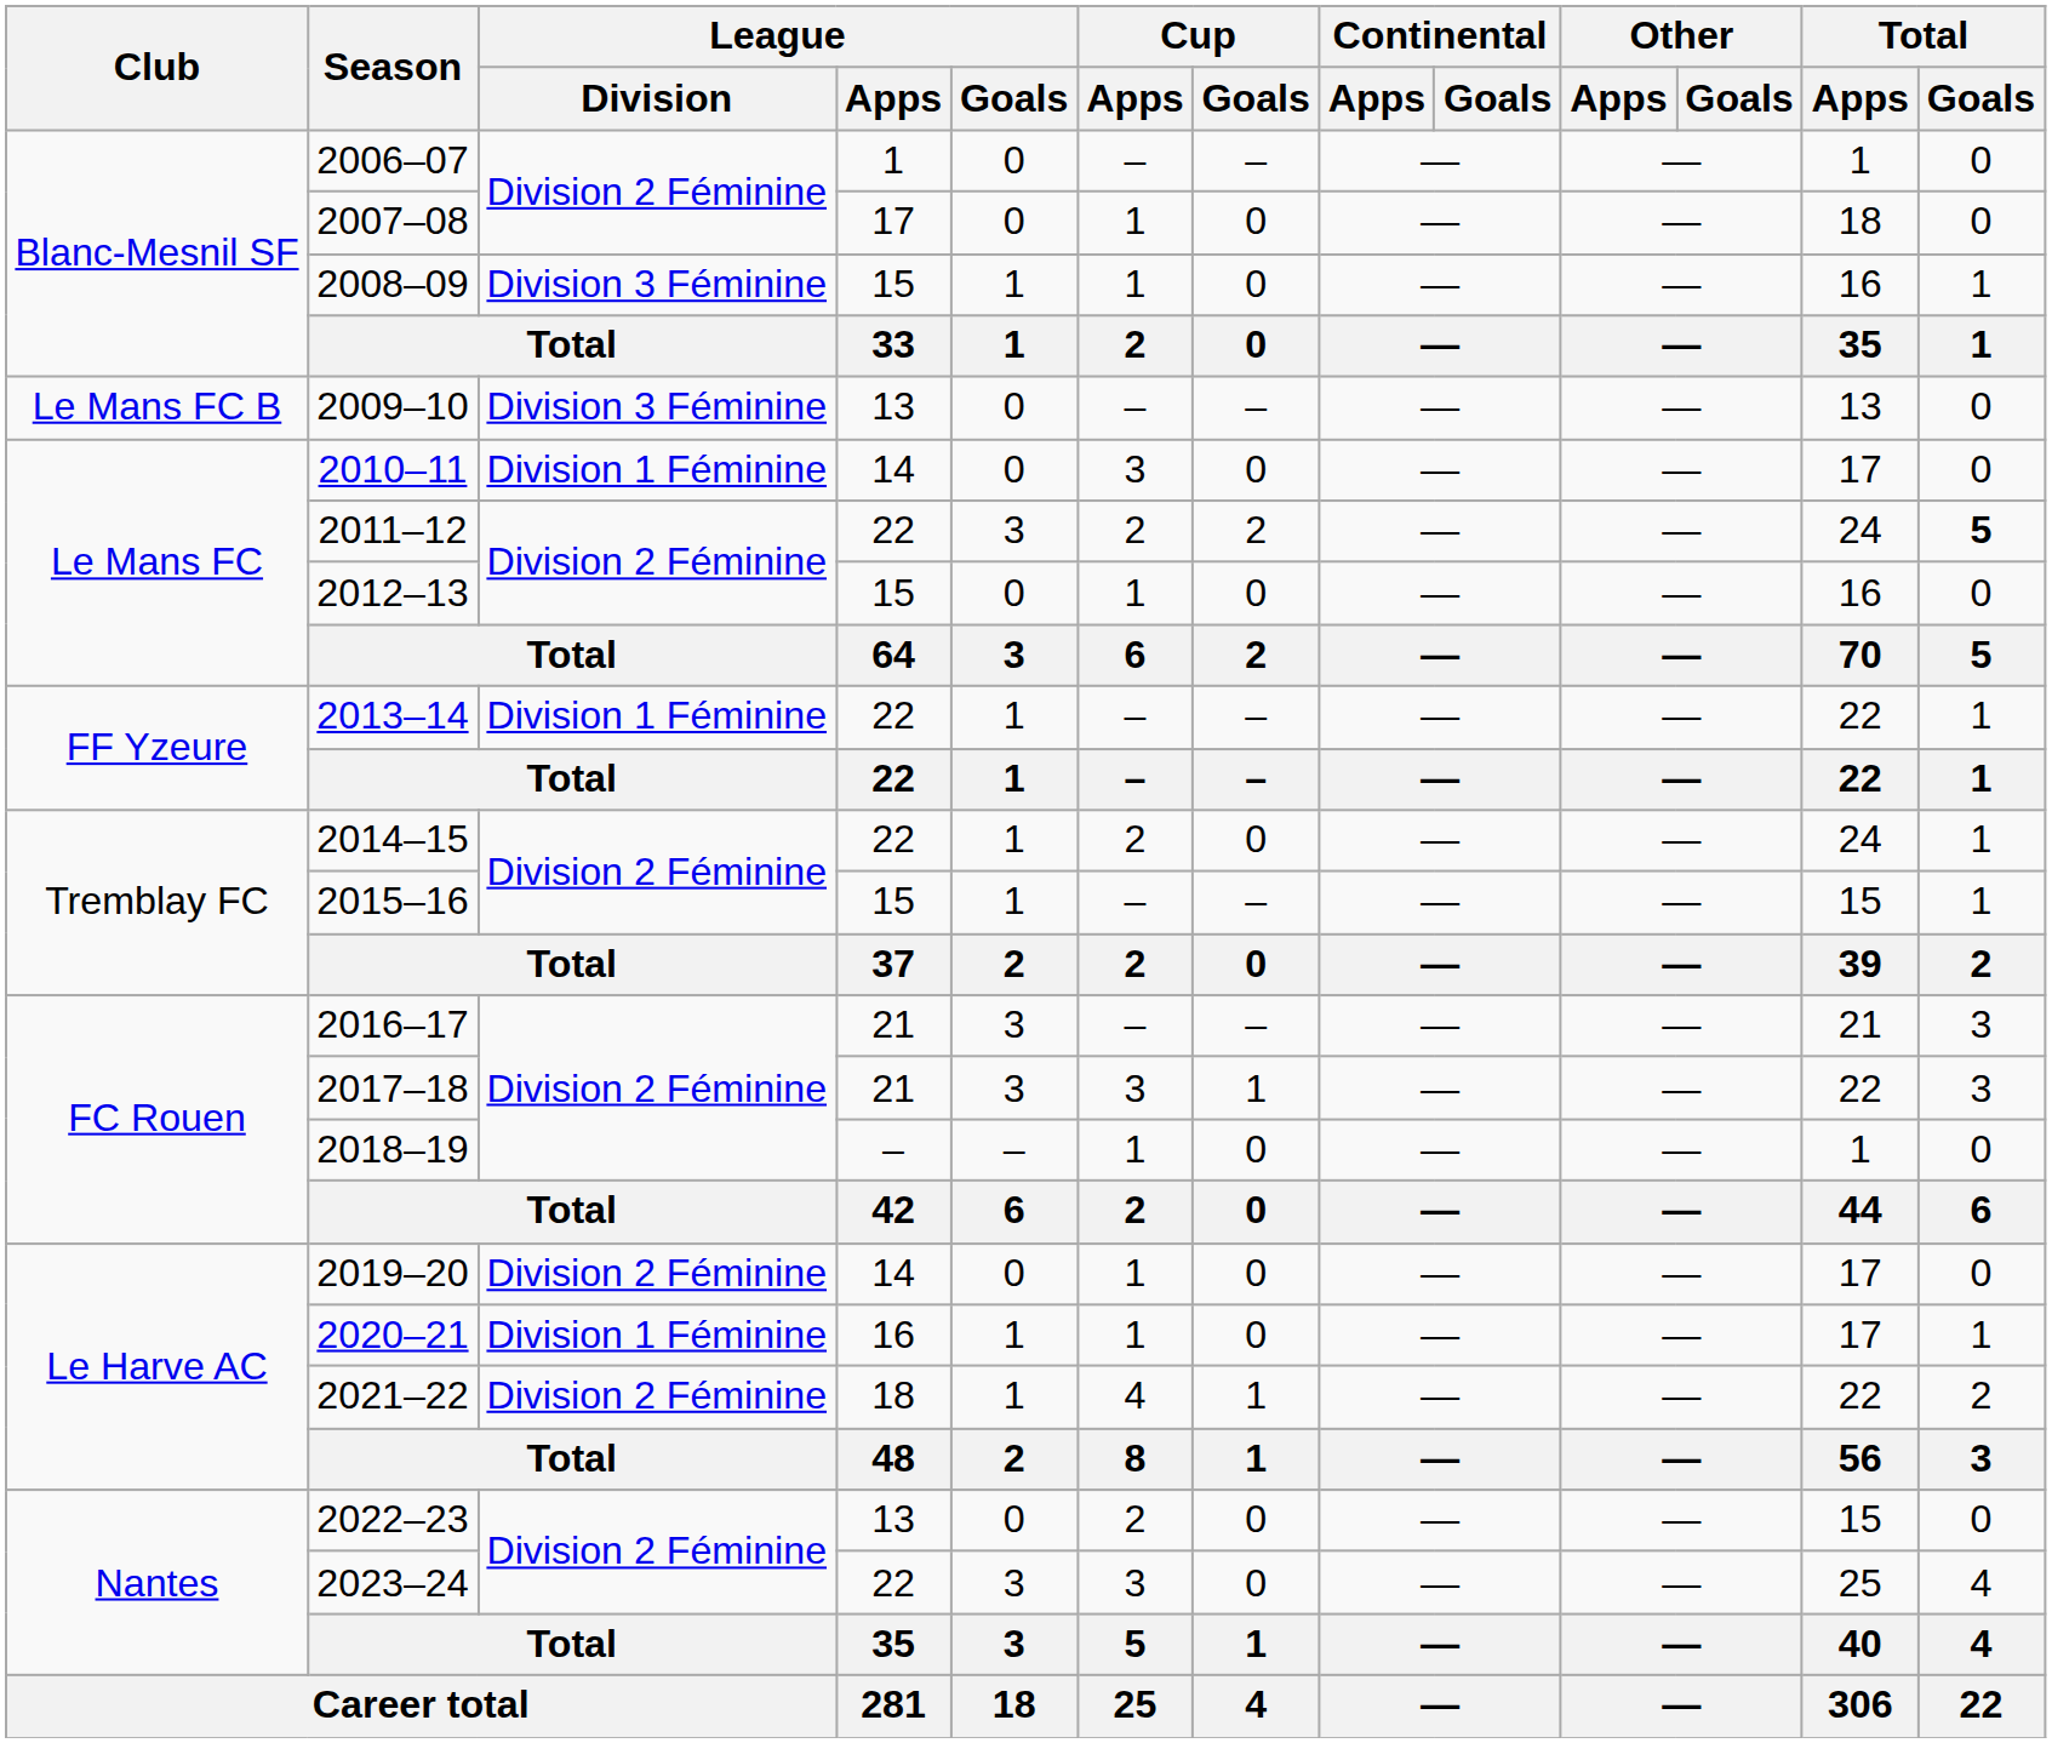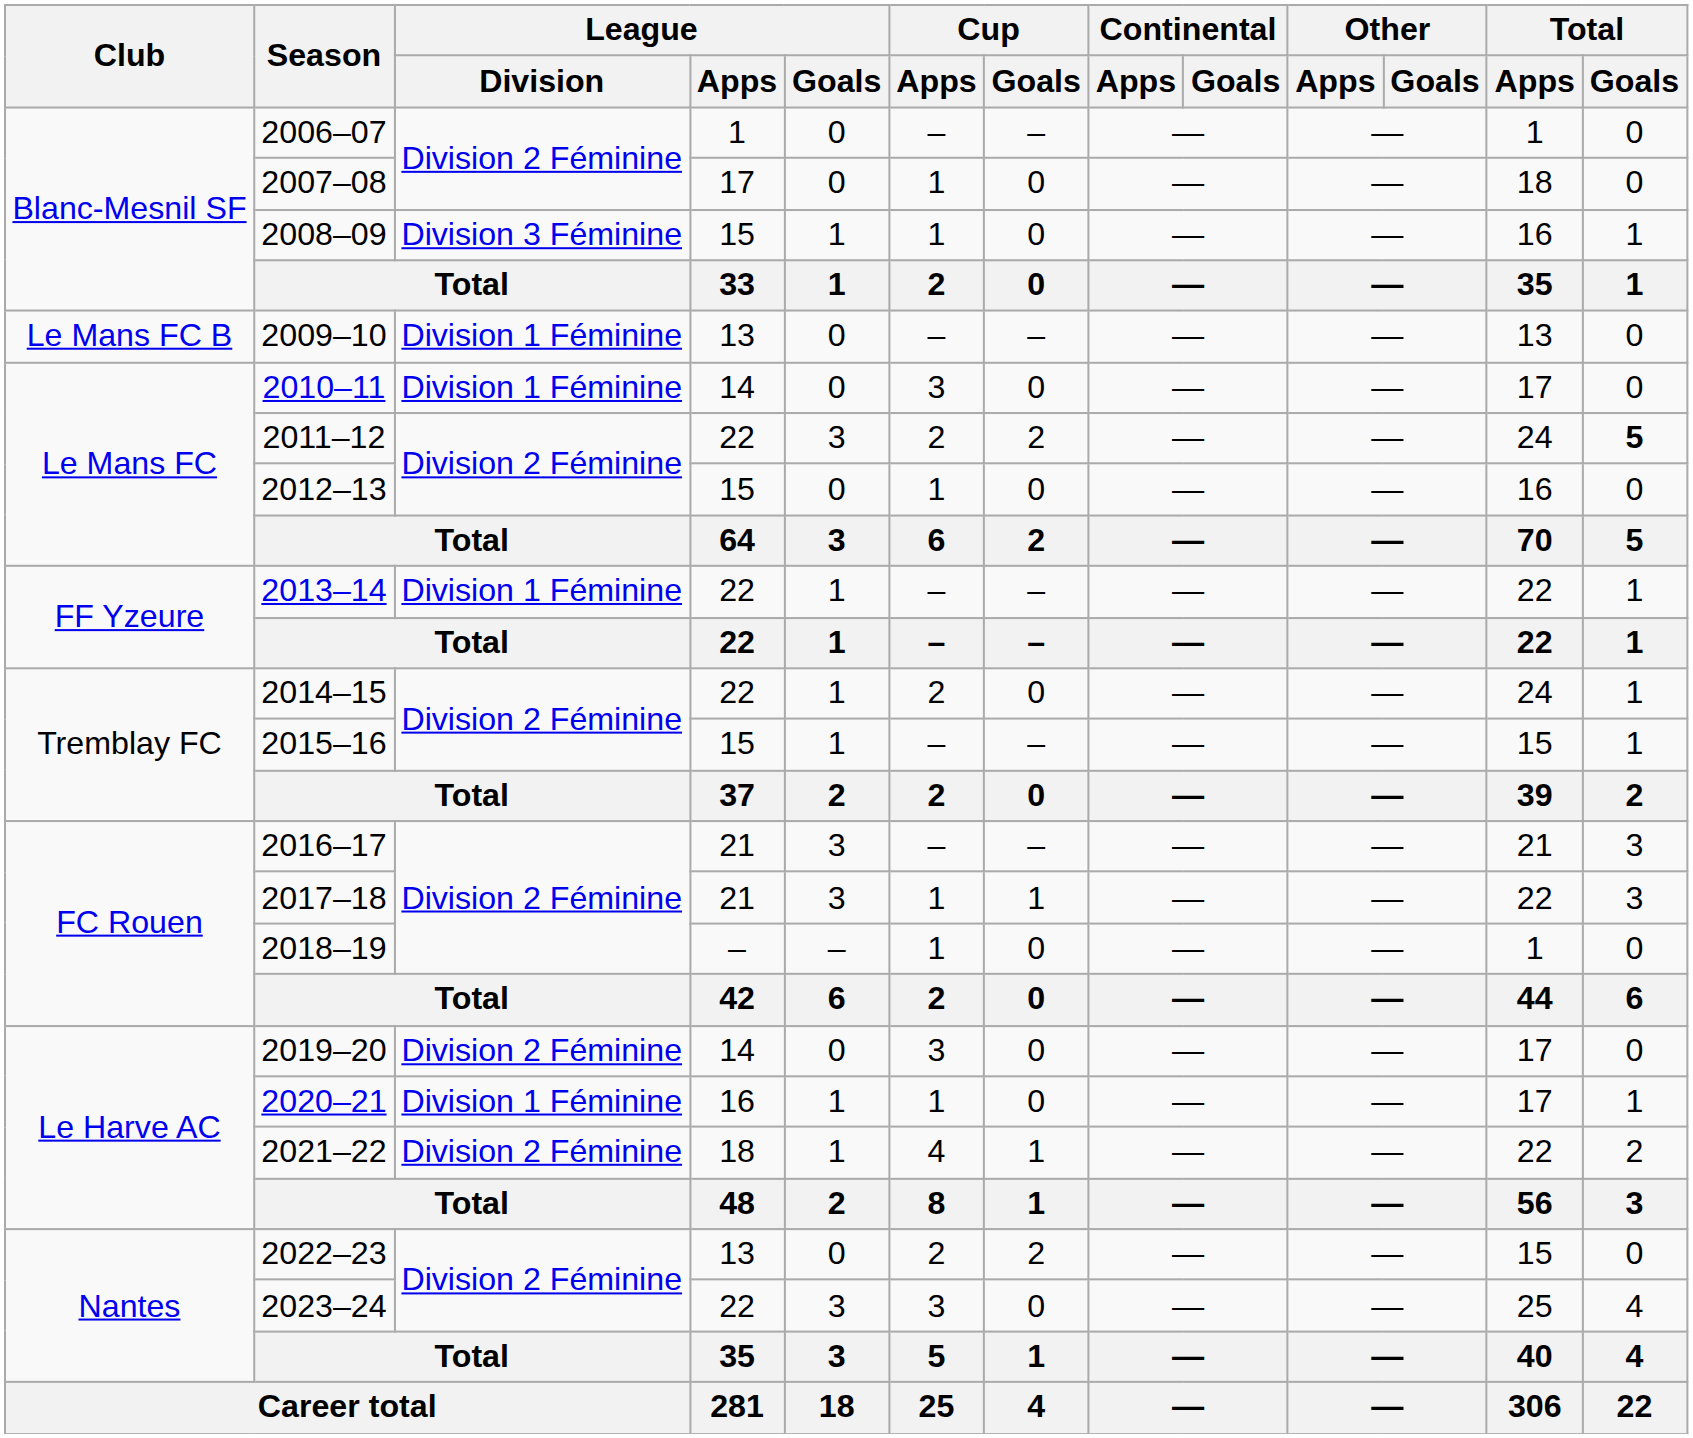2009–10 | League / Division: Division 3 Féminine -> Division 1 Féminine
2017–18 | Cup / Apps: 3 -> 1
2019–20 | Cup / Apps: 1 -> 3
2022–23 | Cup / Goals: 0 -> 2
